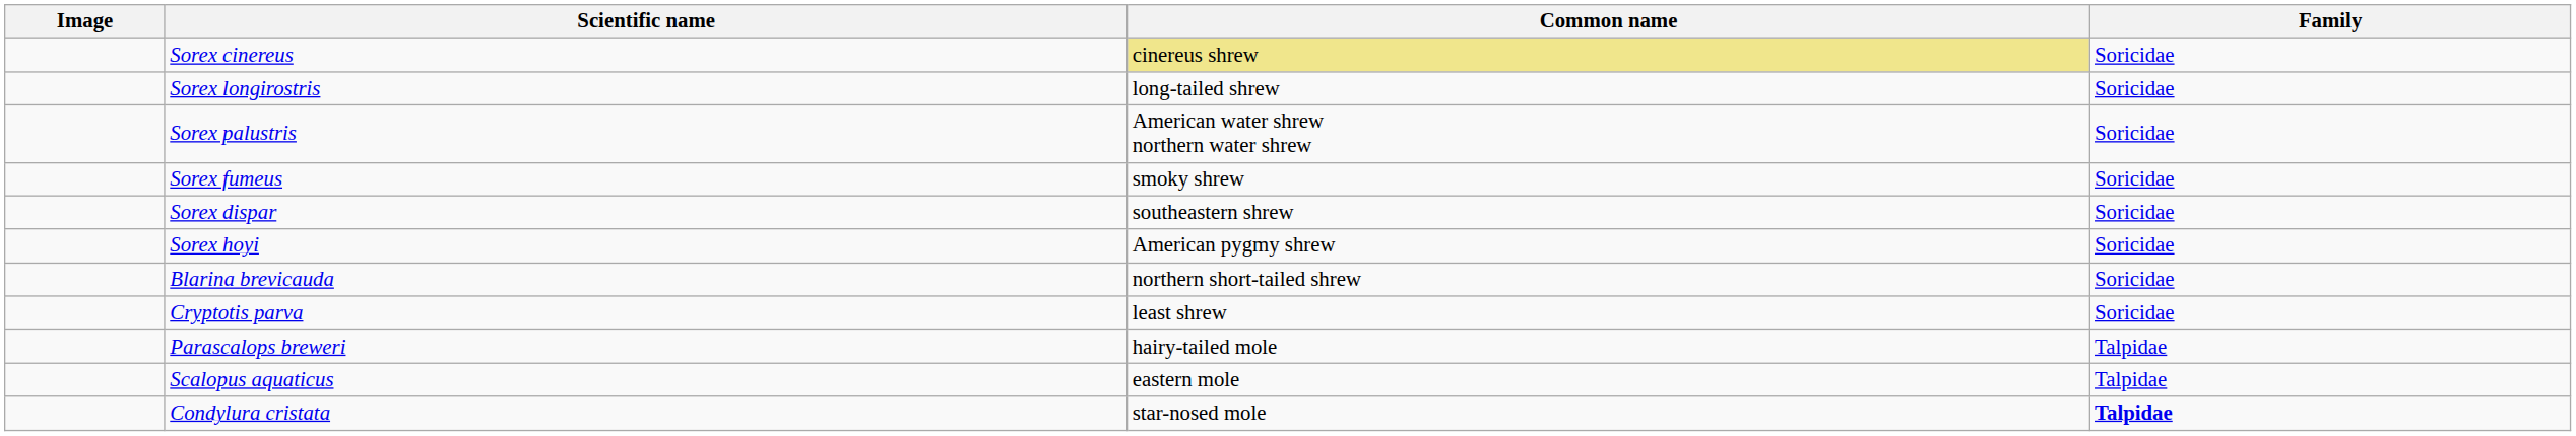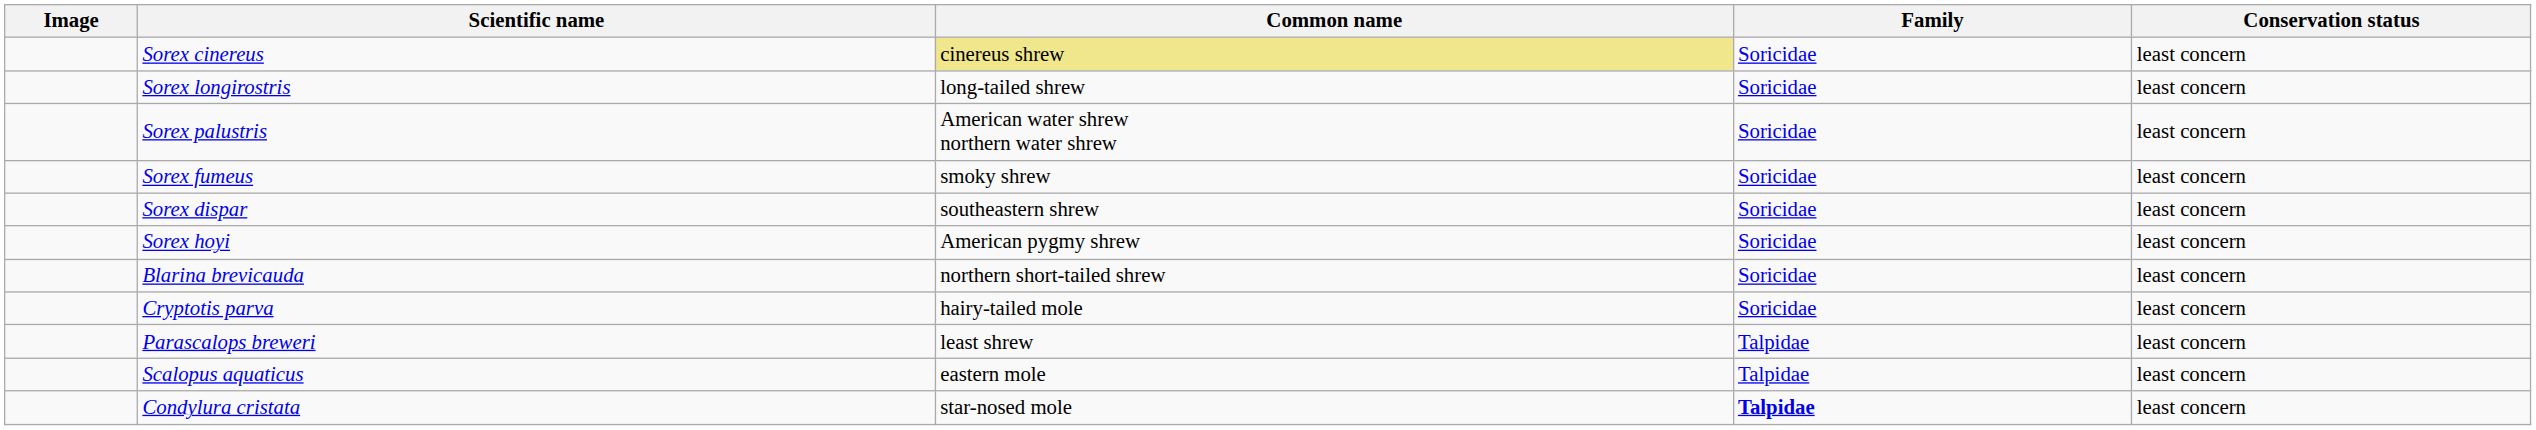+ column: Conservation status | least concern | least concern | least concern | least concern | least concern | least concern | least concern | least concern | least concern | least concern | least concern
Cryptotis parva | Common name: least shrew -> hairy-tailed mole
Parascalops breweri | Common name: hairy-tailed mole -> least shrew
